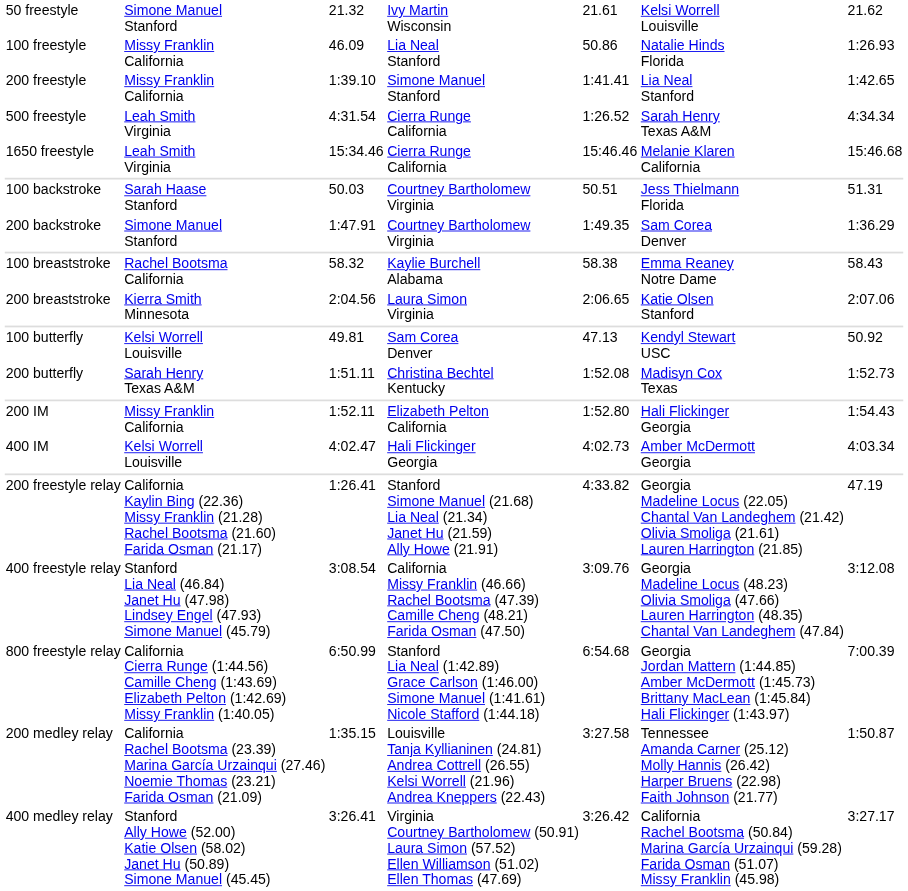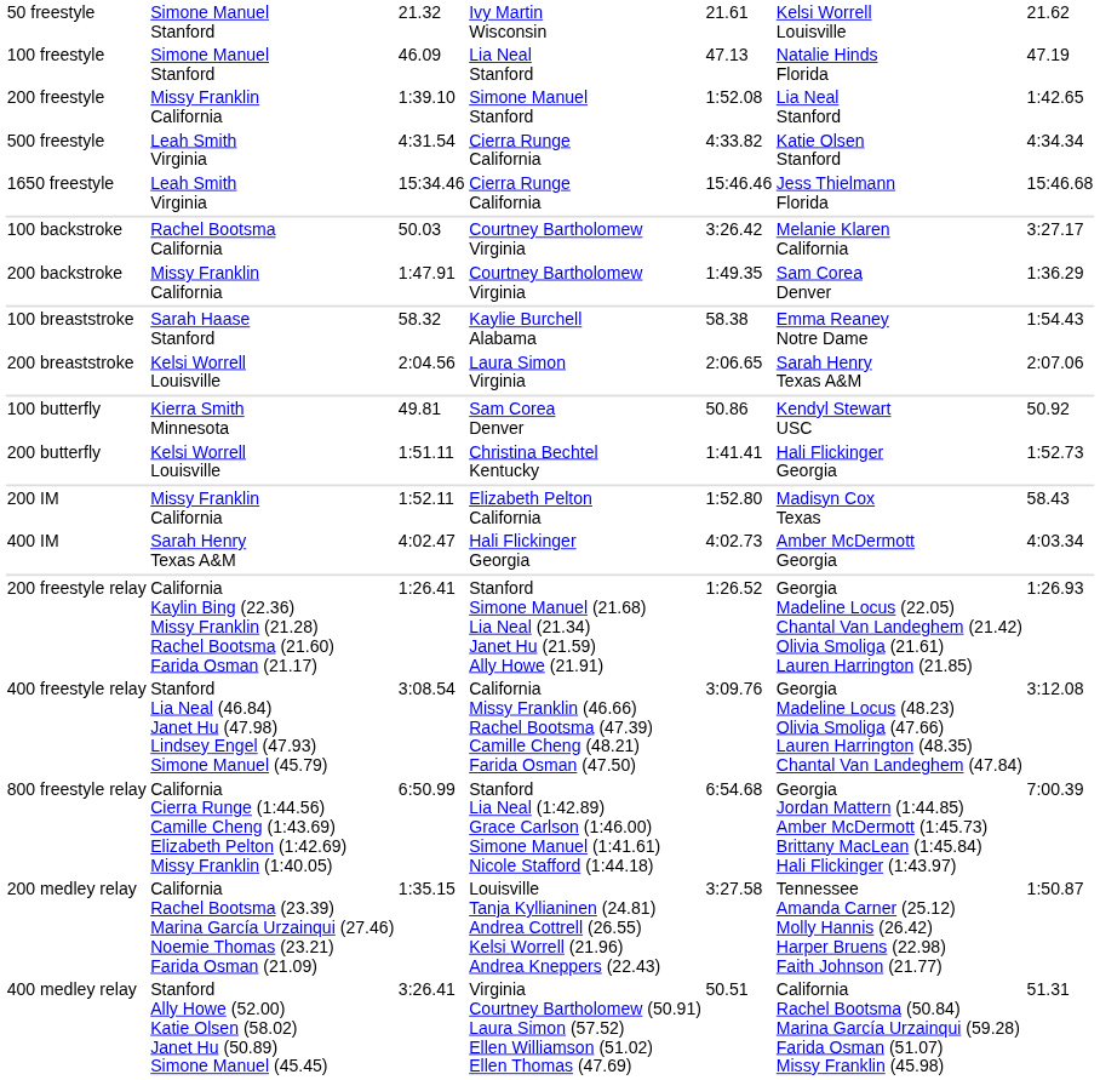100 freestyle | column 2: Missy Franklin California -> Simone Manuel Stanford
100 freestyle | column 5: 50.86 -> 47.13
100 freestyle | column 7: 1:26.93 -> 47.19
200 freestyle | column 5: 1:41.41 -> 1:52.08
500 freestyle | column 5: 1:26.52 -> 4:33.82
500 freestyle | column 6: Sarah Henry Texas A&M -> Katie Olsen Stanford
1650 freestyle | column 6: Melanie Klaren California -> Jess Thielmann Florida
100 backstroke | column 2: Sarah Haase Stanford -> Rachel Bootsma California
100 backstroke | column 5: 50.51 -> 3:26.42
100 backstroke | column 6: Jess Thielmann Florida -> Melanie Klaren California
100 backstroke | column 7: 51.31 -> 3:27.17
200 backstroke | column 2: Simone Manuel Stanford -> Missy Franklin California
100 breaststroke | column 2: Rachel Bootsma California -> Sarah Haase Stanford
100 breaststroke | column 7: 58.43 -> 1:54.43
200 breaststroke | column 2: Kierra Smith Minnesota -> Kelsi Worrell Louisville
200 breaststroke | column 6: Katie Olsen Stanford -> Sarah Henry Texas A&M
100 butterfly | column 2: Kelsi Worrell Louisville -> Kierra Smith Minnesota
100 butterfly | column 5: 47.13 -> 50.86
200 butterfly | column 2: Sarah Henry Texas A&M -> Kelsi Worrell Louisville
200 butterfly | column 5: 1:52.08 -> 1:41.41
200 butterfly | column 6: Madisyn Cox Texas -> Hali Flickinger Georgia
200 IM | column 6: Hali Flickinger Georgia -> Madisyn Cox Texas
200 IM | column 7: 1:54.43 -> 58.43
400 IM | column 2: Kelsi Worrell Louisville -> Sarah Henry Texas A&M
200 freestyle relay | column 5: 4:33.82 -> 1:26.52
200 freestyle relay | column 7: 47.19 -> 1:26.93
400 medley relay | column 5: 3:26.42 -> 50.51
400 medley relay | column 7: 3:27.17 -> 51.31
